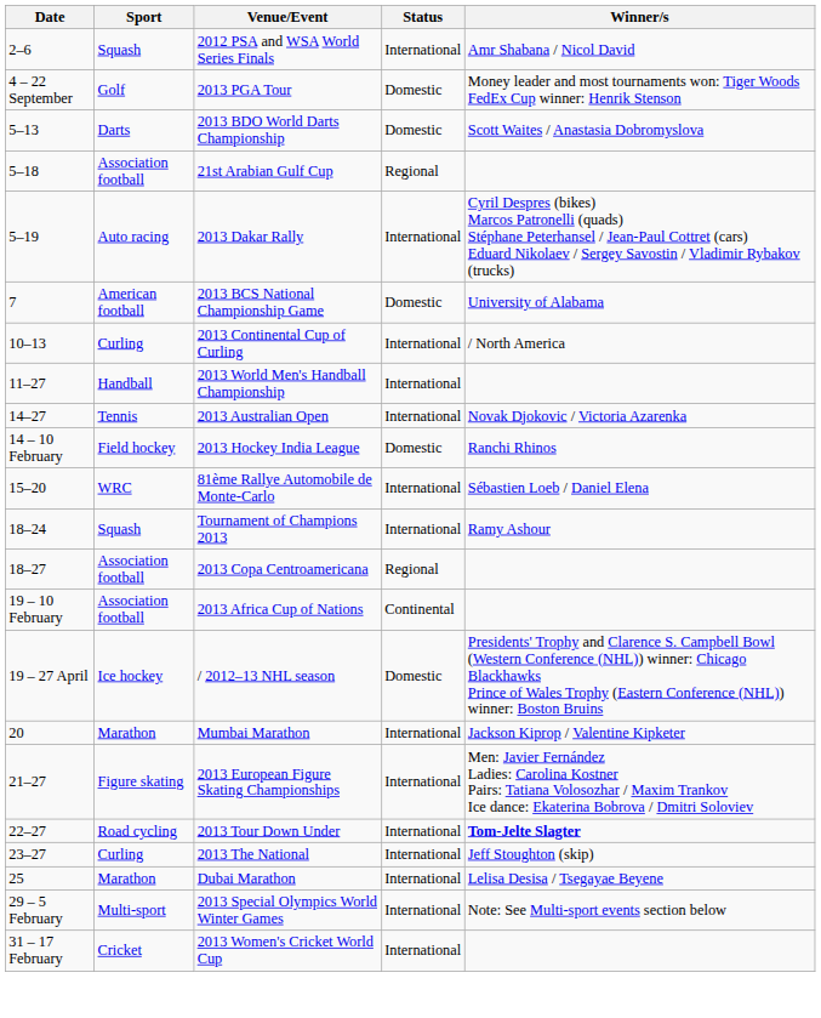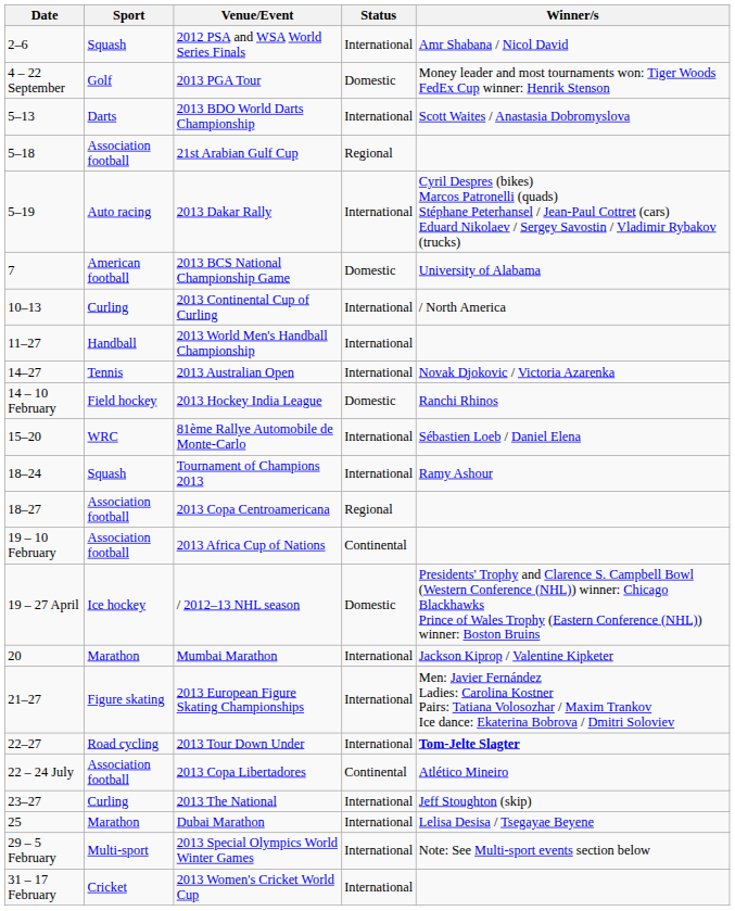2013 BDO World Darts Championship | Status: Domestic -> International
+ row: 22 – 24 July | Association football | 2013 Copa Libertadores | Continental | Atlético Mineiro
